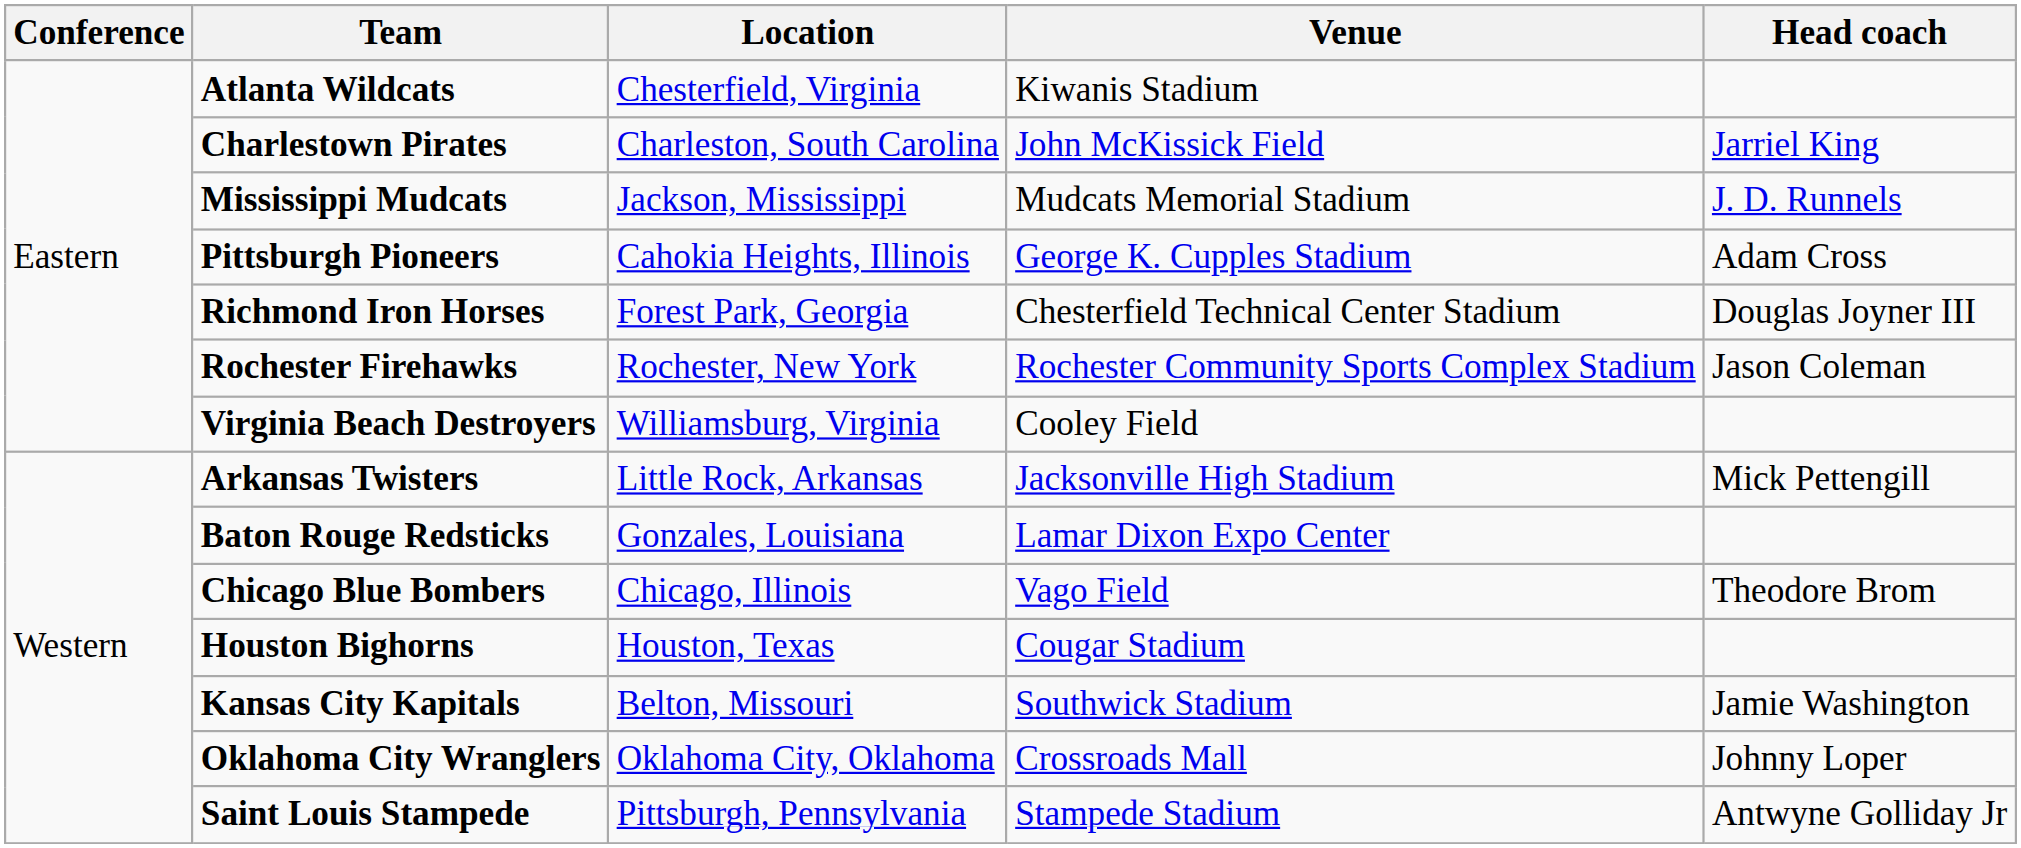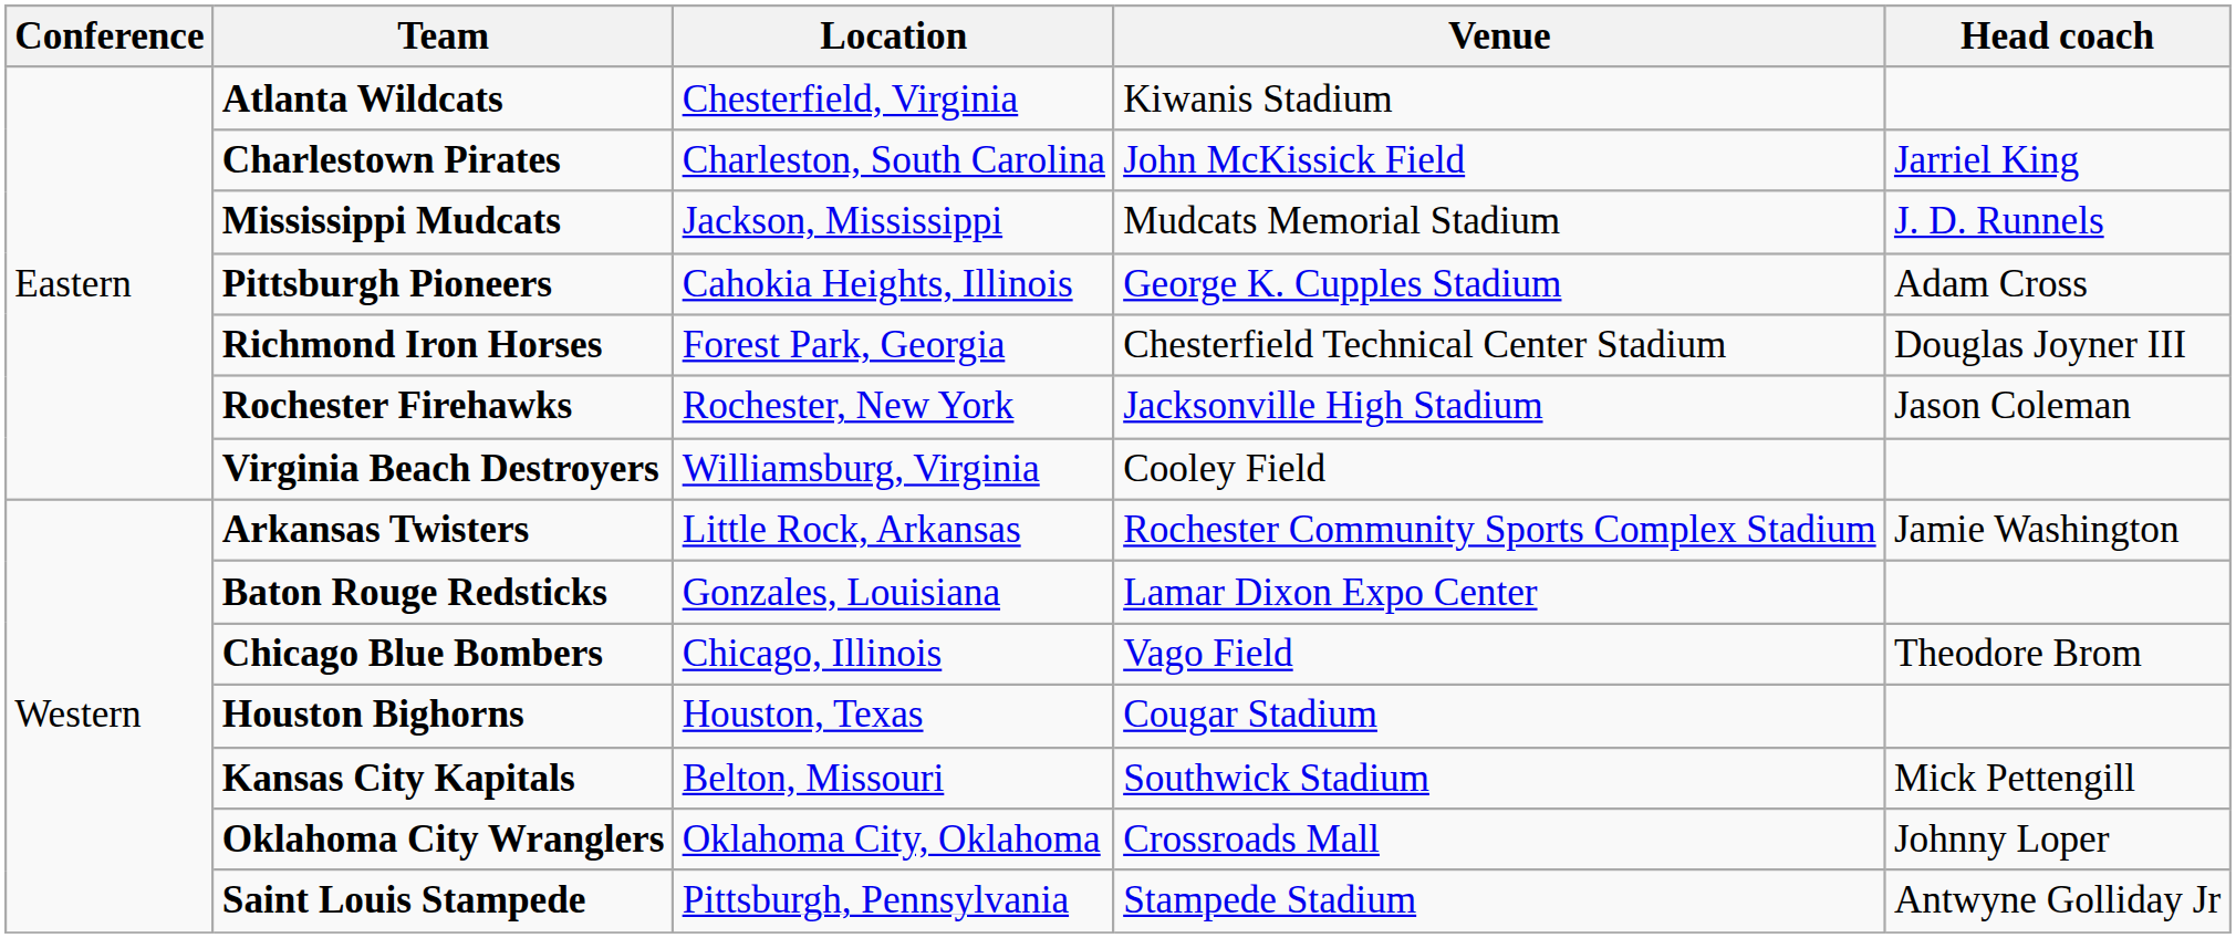Rochester Firehawks | Venue: Rochester Community Sports Complex Stadium -> Jacksonville High Stadium
Arkansas Twisters | Venue: Jacksonville High Stadium -> Rochester Community Sports Complex Stadium
Arkansas Twisters | Head coach: Mick Pettengill -> Jamie Washington
Kansas City Kapitals | Head coach: Jamie Washington -> Mick Pettengill
